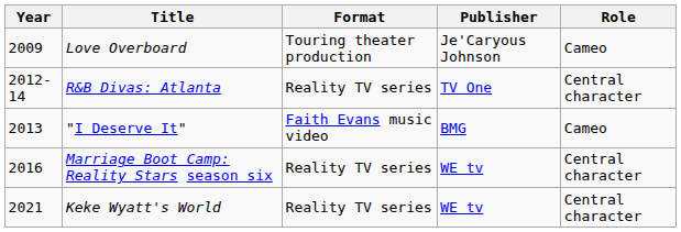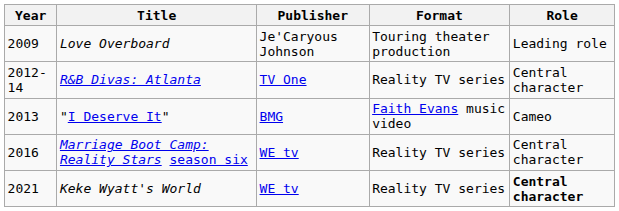columns swapped: Format <-> Publisher
Love Overboard | Role: Cameo -> Leading role
Keke Wyatt's World | Role: normal -> bold
